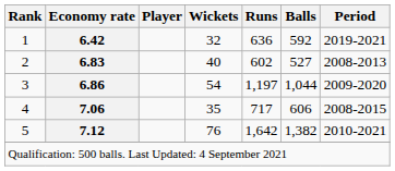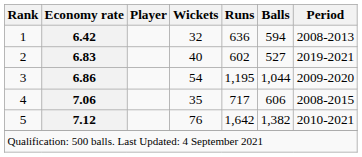1 | Balls: 592 -> 594
1 | Period: 2019-2021 -> 2008-2013
2 | Period: 2008-2013 -> 2019-2021
3 | Runs: 1,197 -> 1,195
